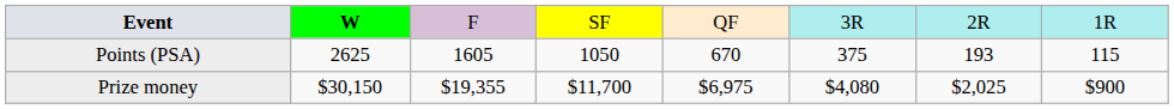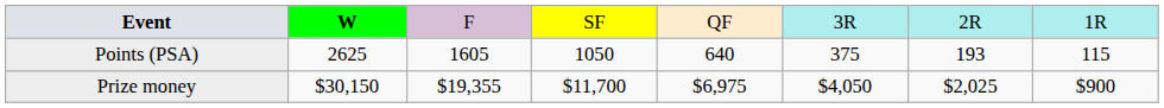Points (PSA) | column 5: 670 -> 640
Prize money | column 6: $4,080 -> $4,050
